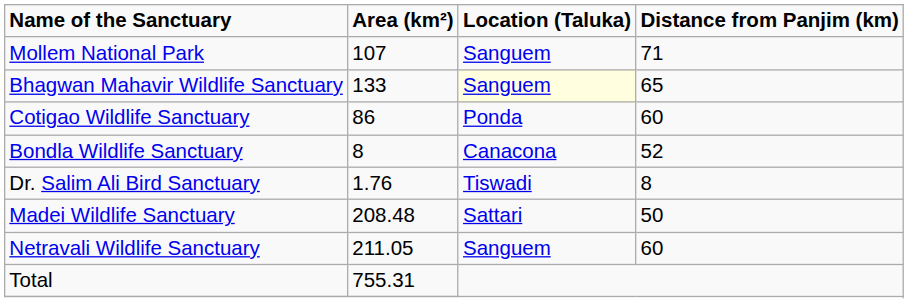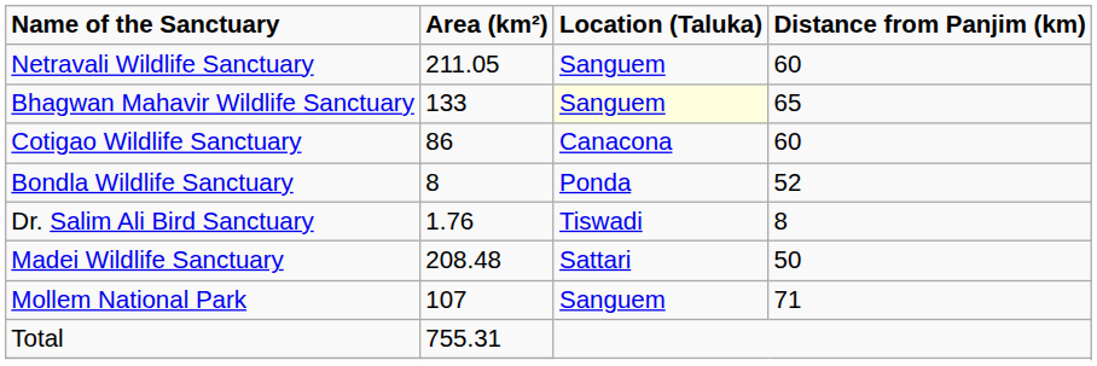rows swapped: Mollem National Park <-> Netravali Wildlife Sanctuary
Cotigao Wildlife Sanctuary | Location (Taluka): Ponda -> Canacona
Bondla Wildlife Sanctuary | Location (Taluka): Canacona -> Ponda
